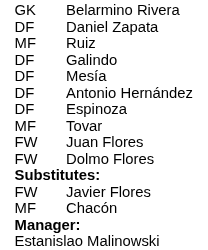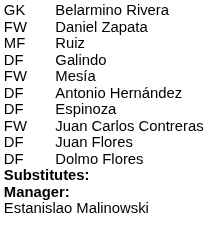Daniel Zapata | column 1: DF -> FW
Mesía | column 1: DF -> FW
- row: MF | Tovar
+ row: FW | Juan Carlos Contreras
Juan Flores | column 1: FW -> DF
Dolmo Flores | column 1: FW -> DF
- row: FW | Javier Flores
- row: MF | Chacón
